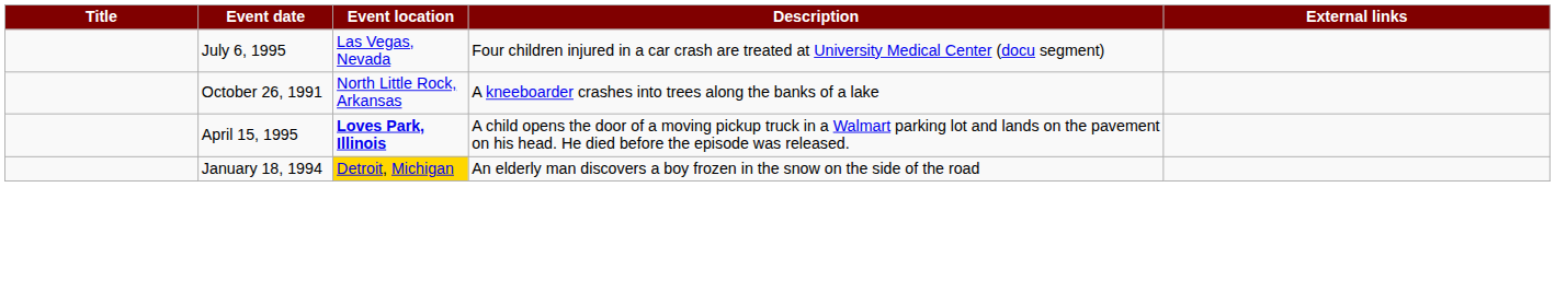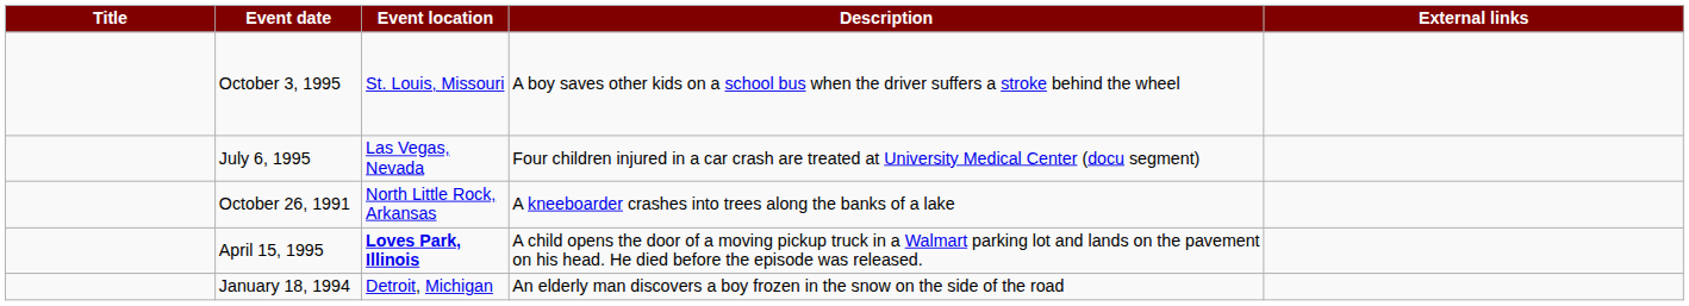+ row: October 3, 1995 | St. Louis, Missouri | A boy saves other kids on a school bus when the driver suffers a stroke behind the wheel
January 18, 1994 | Event location: gold background -> no background
